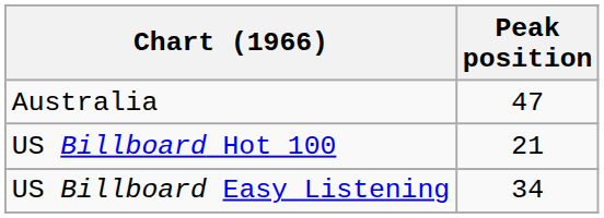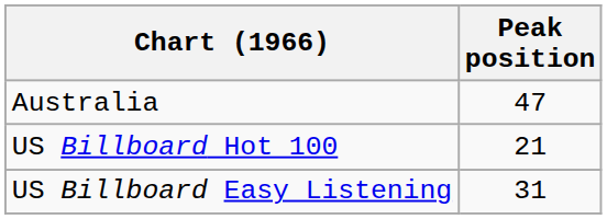US Billboard Easy Listening | Peak position: 34 -> 31
